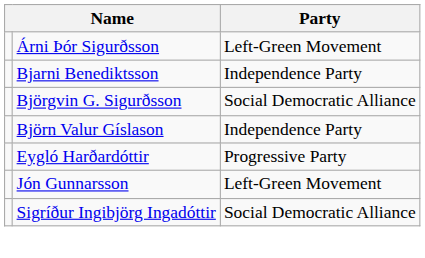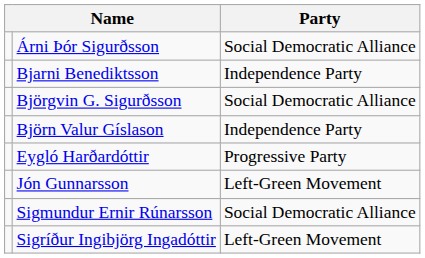Árni Þór Sigurðsson | Party: Left-Green Movement -> Social Democratic Alliance
+ row: Sigmundur Ernir Rúnarsson | Social Democratic Alliance
Sigríður Ingibjörg Ingadóttir | Party: Social Democratic Alliance -> Left-Green Movement
